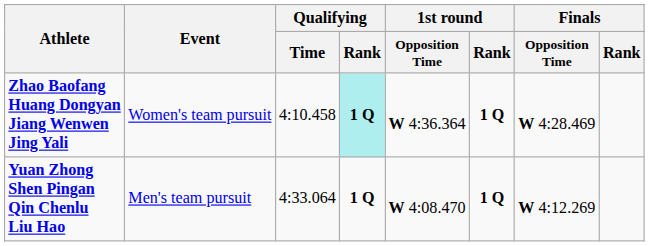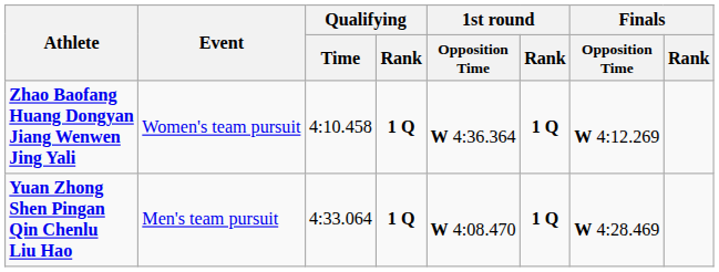Zhao Baofang Huang Dongyan Jiang Wenwen Jing Yali | Qualifying / Rank: paleturquoise background -> no background
Zhao Baofang Huang Dongyan Jiang Wenwen Jing Yali | Finals / Opposition Time: W 4:28.469 -> W 4:12.269
Yuan Zhong Shen Pingan Qin Chenlu Liu Hao | Finals / Opposition Time: W 4:12.269 -> W 4:28.469
